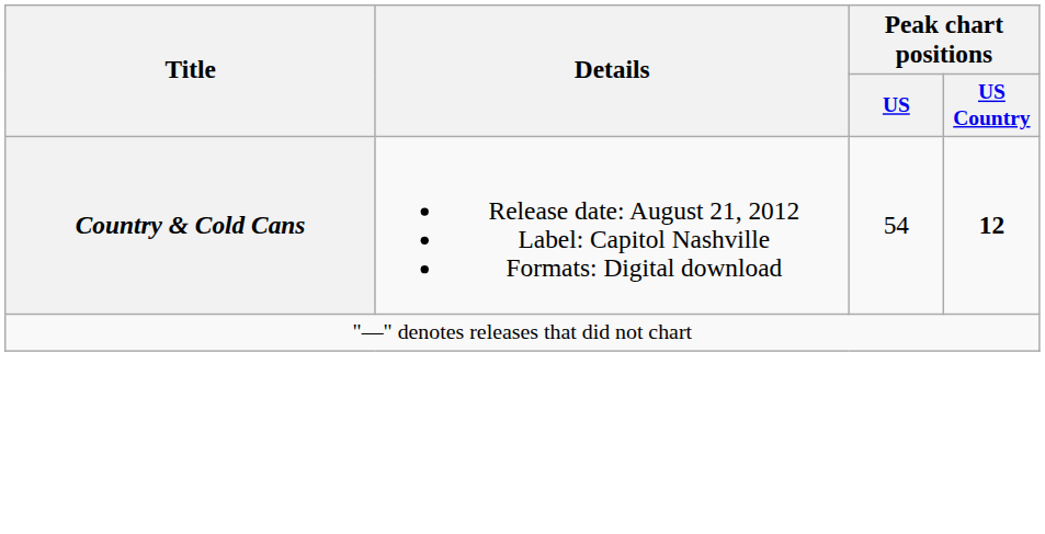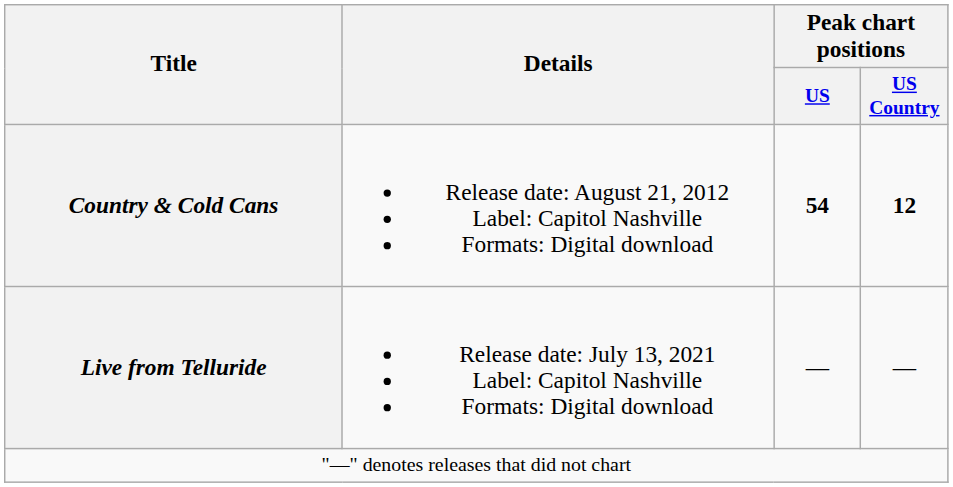Country & Cold Cans | Peak chart positions / US: normal -> bold
+ row: Live from Telluride | Release date: July 13, 2021 Label: Capitol Nashville Formats: Digital download | — | —
